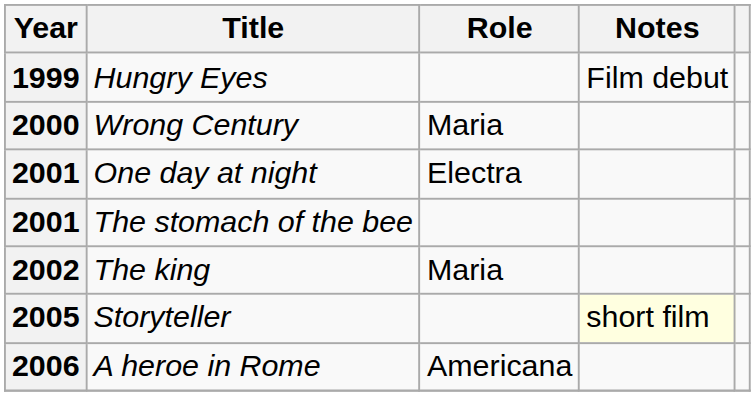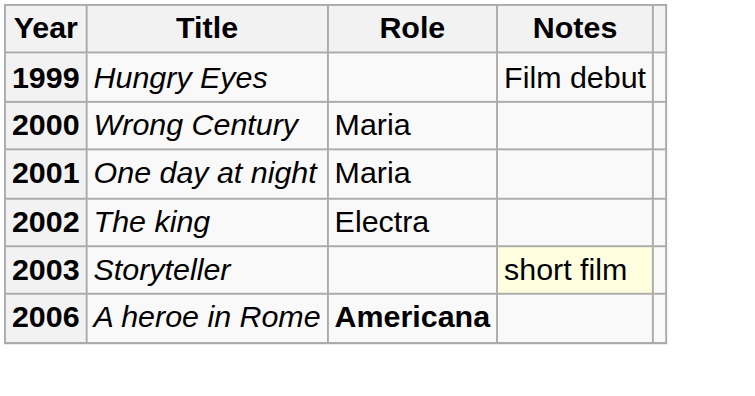One day at night | Role: Electra -> Maria
- row: 2001 | The stomach of the bee
The king | Role: Maria -> Electra
Storyteller | Year: 2005 -> 2003
A heroe in Rome | Role: normal -> bold
